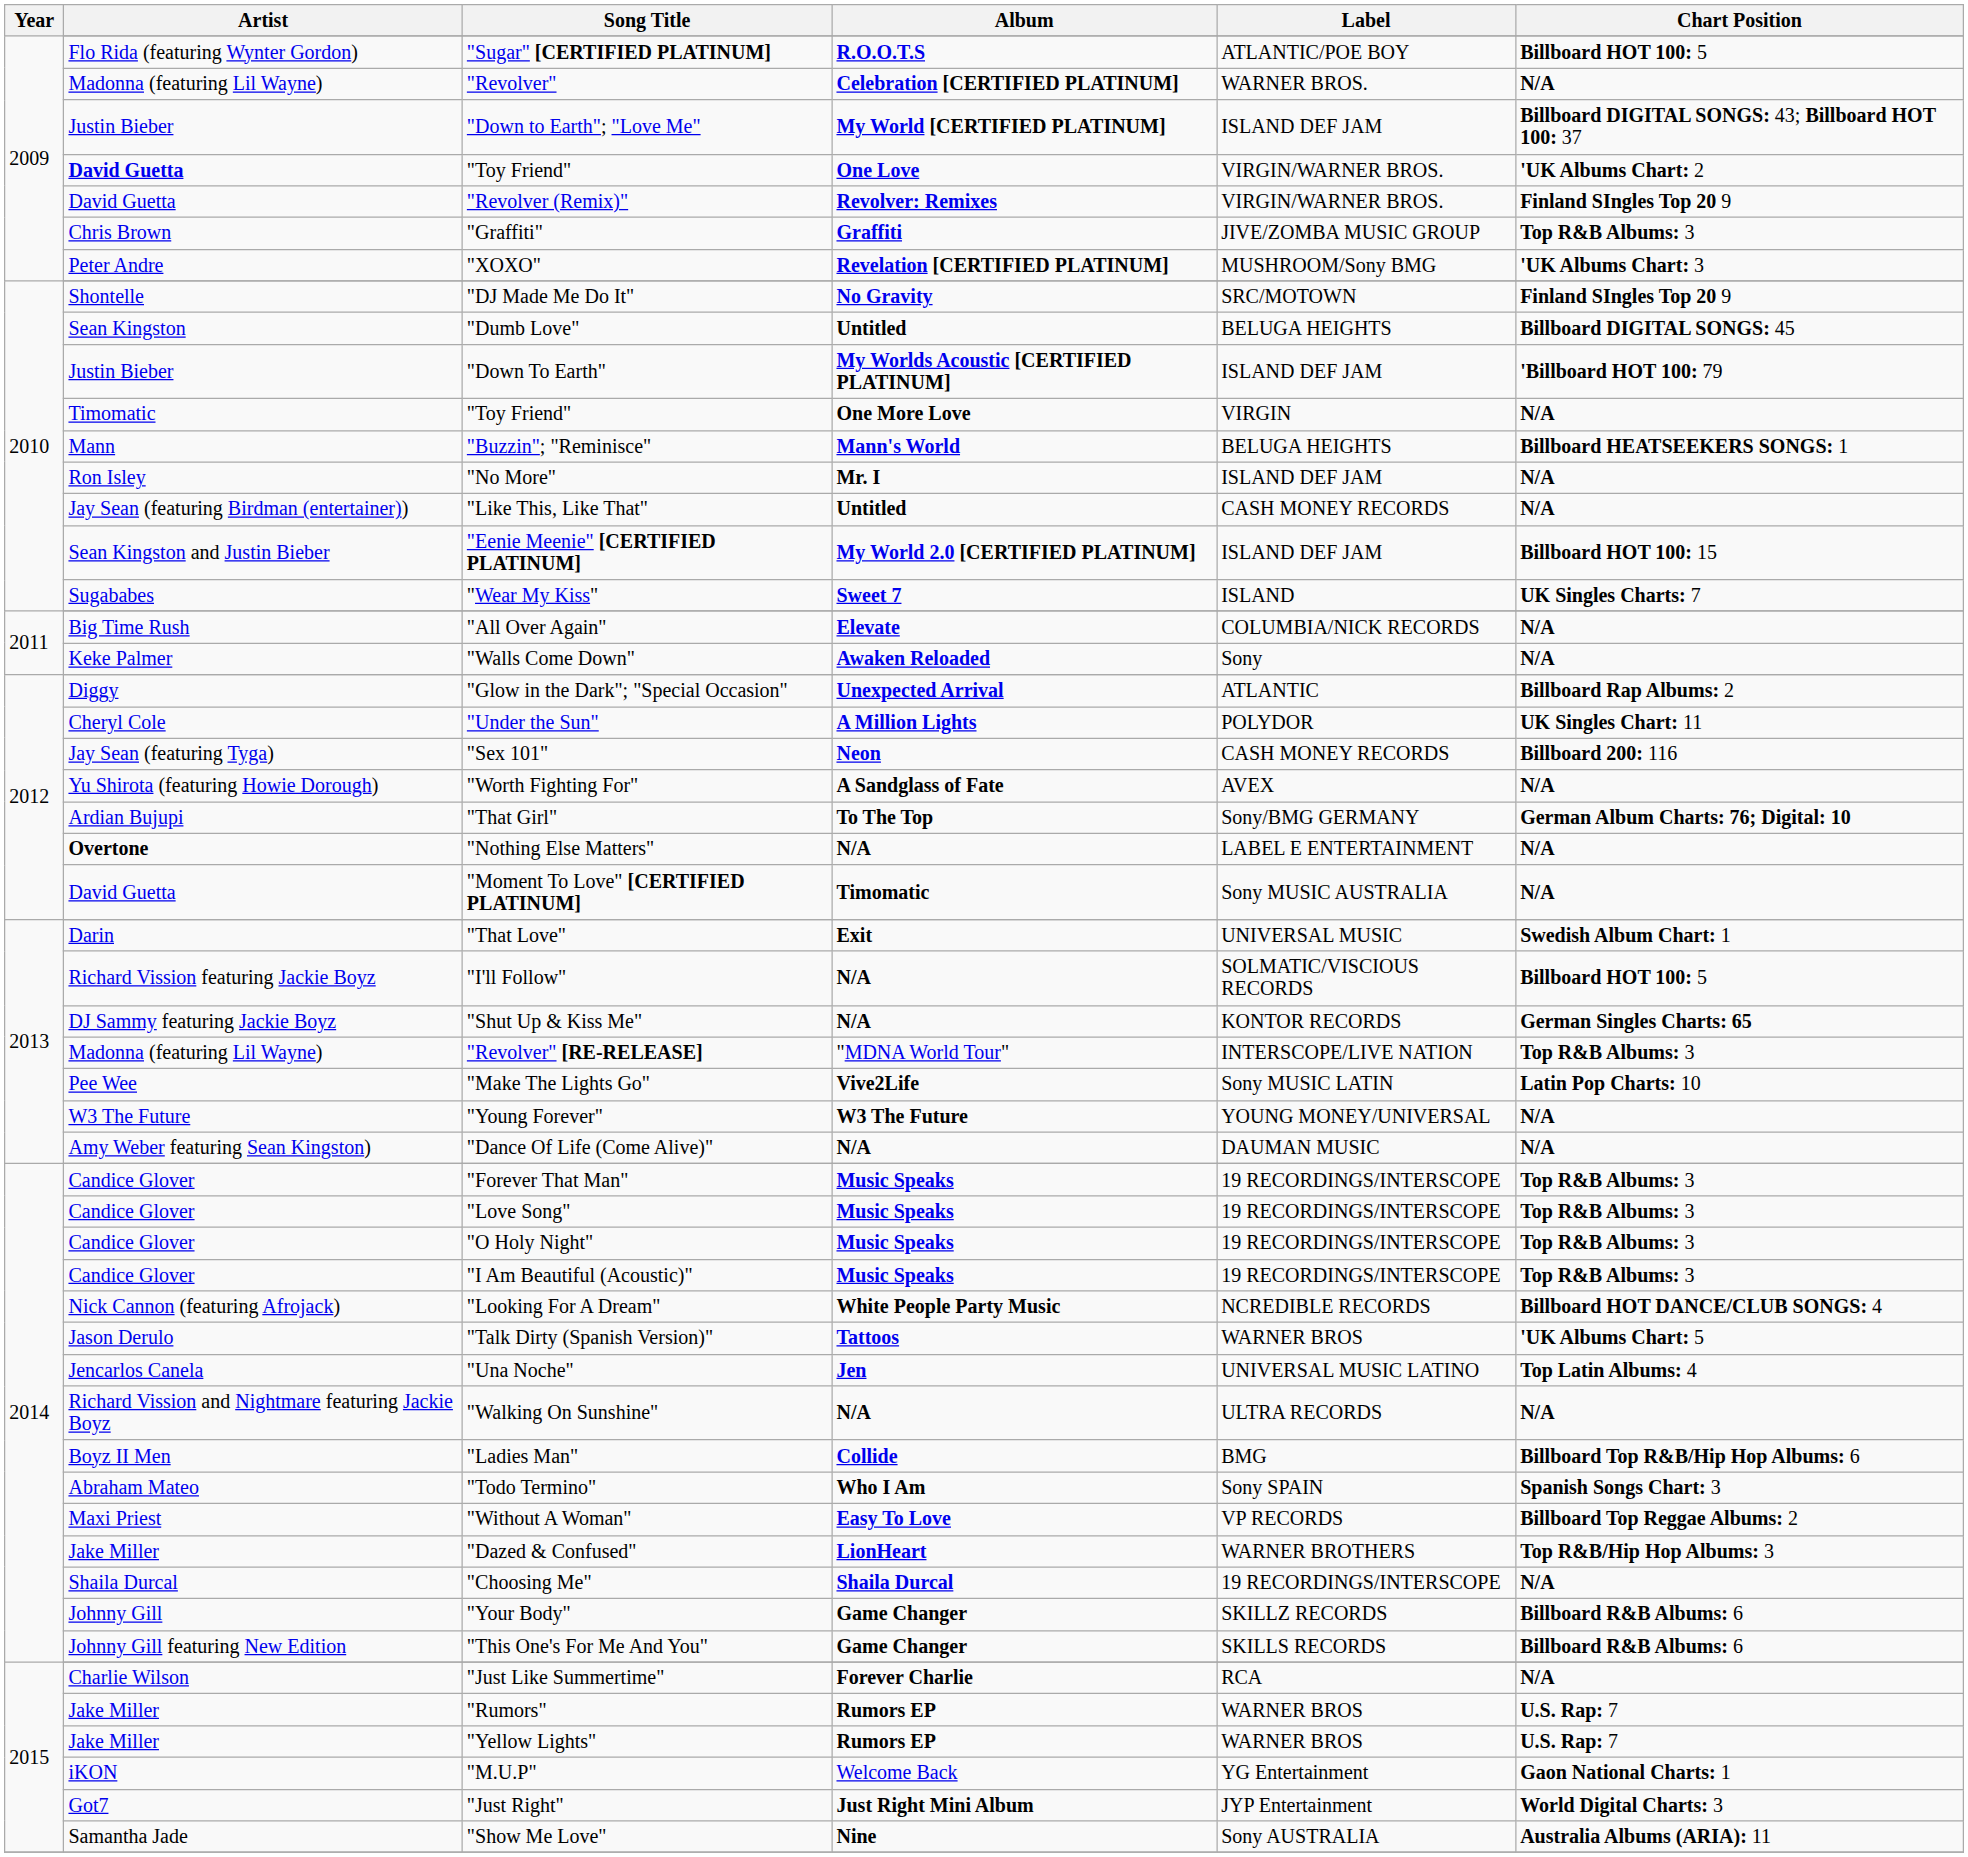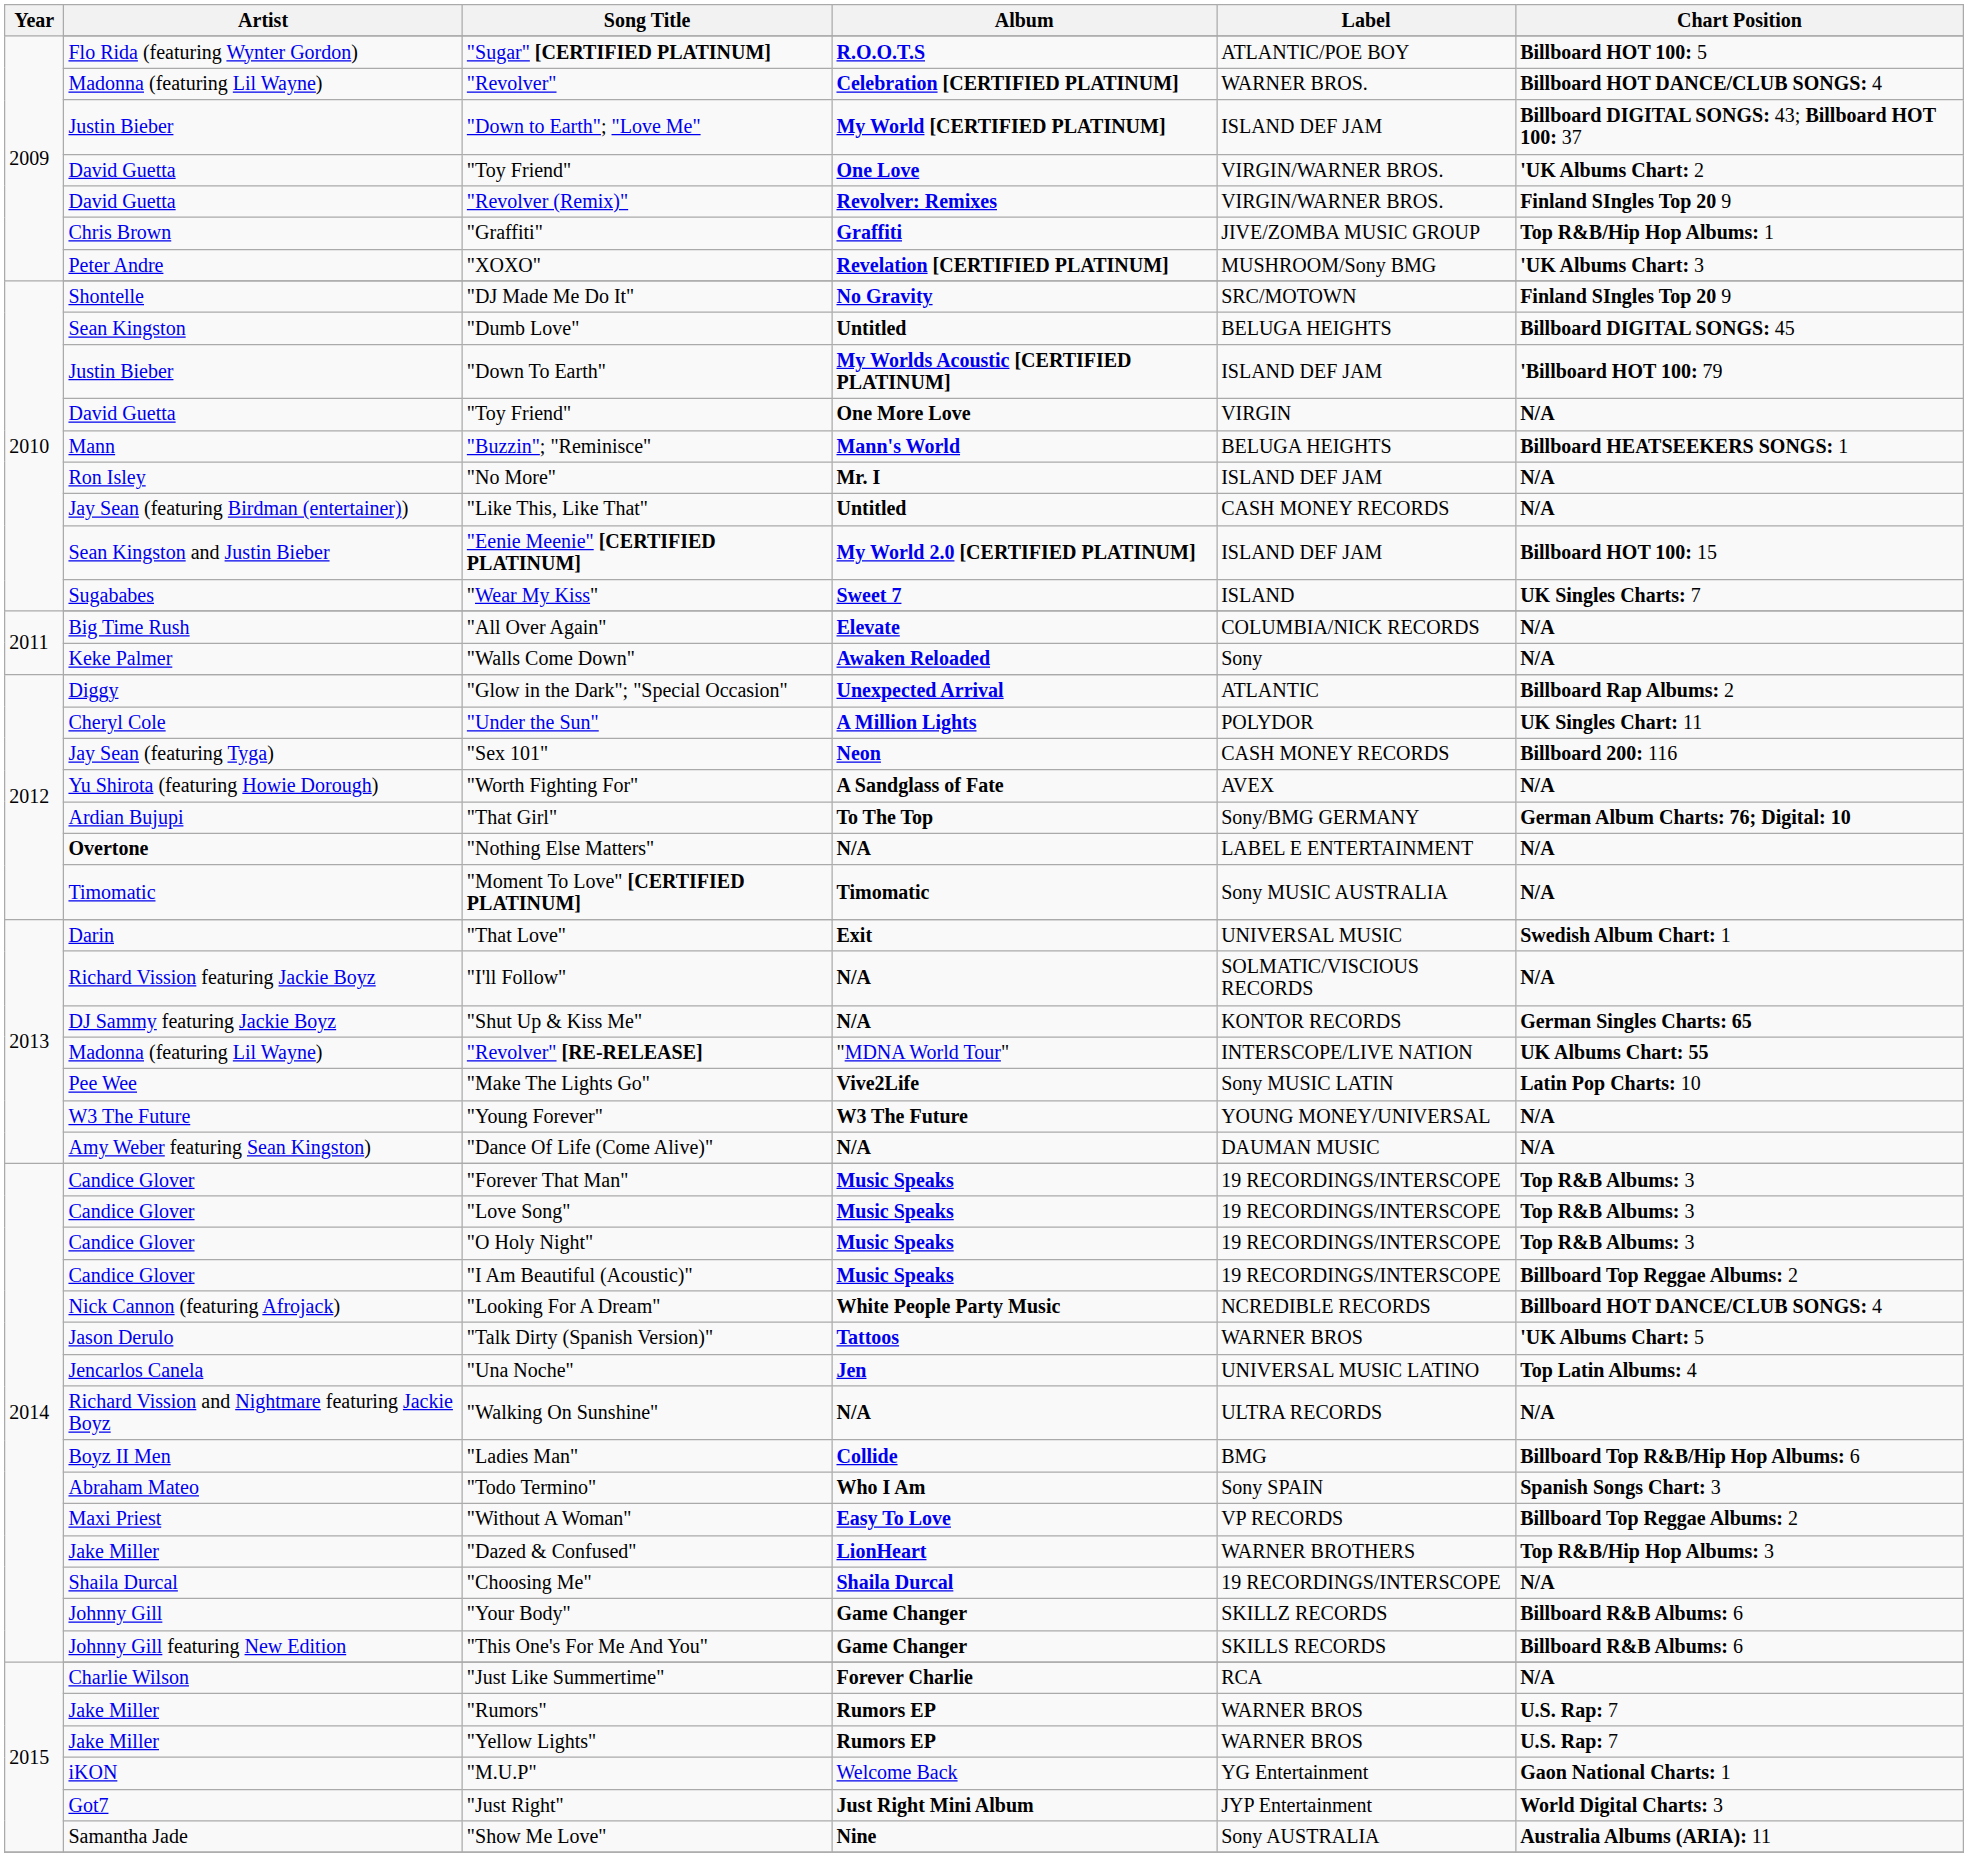"Revolver" | Chart Position: N/A -> Billboard HOT DANCE/CLUB SONGS: 4
2009 / "Toy Friend" | Artist: bold -> normal
"Graffiti" | Chart Position: Top R&B Albums: 3 -> Top R&B/Hip Hop Albums: 1
2010 / "Toy Friend" | Artist: Timomatic -> David Guetta
"Moment To Love" [CERTIFIED PLATINUM] | Artist: David Guetta -> Timomatic
"I'll Follow" | Chart Position: Billboard HOT 100: 5 -> N/A
"Revolver" [RE-RELEASE] | Chart Position: Top R&B Albums: 3 -> UK Albums Chart: 55
"I Am Beautiful (Acoustic)" | Chart Position: Top R&B Albums: 3 -> Billboard Top Reggae Albums: 2
